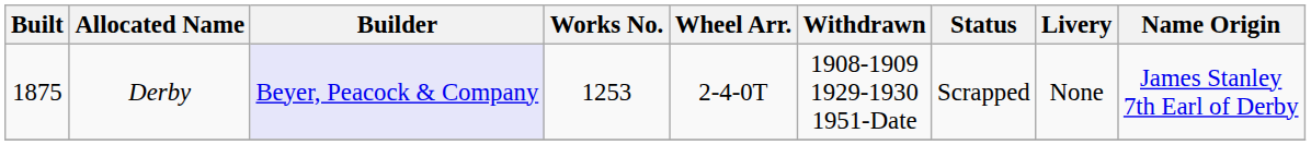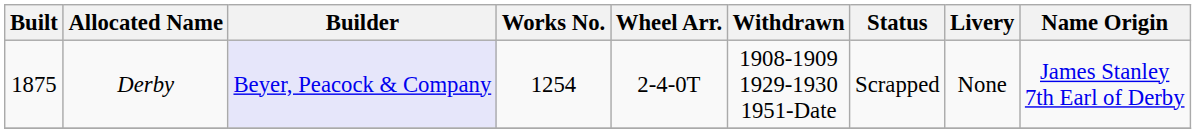Derby | Works No.: 1253 -> 1254
